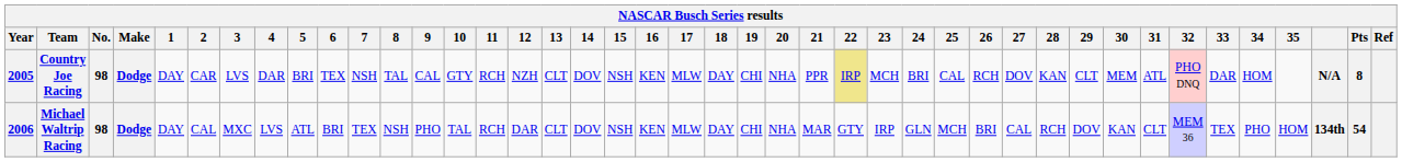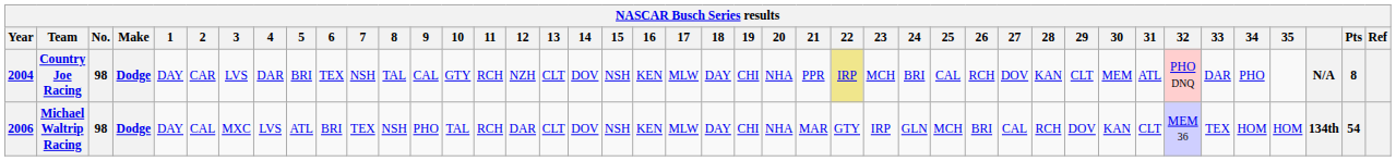Country Joe Racing | Year: 2005 -> 2004
Country Joe Racing | 34: HOM -> PHO
Michael Waltrip Racing | 34: PHO -> HOM
